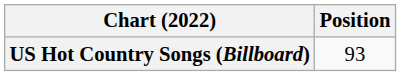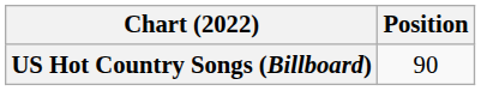US Hot Country Songs (Billboard) | Position: 93 -> 90
